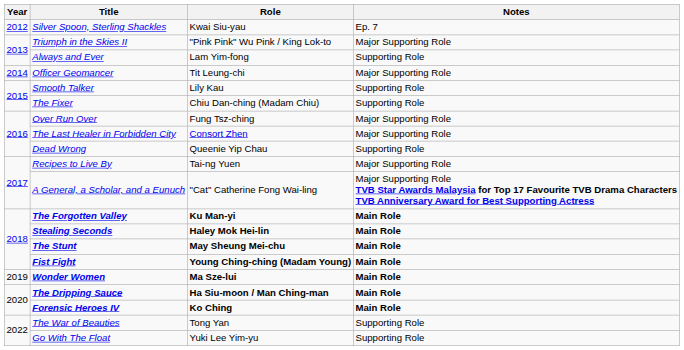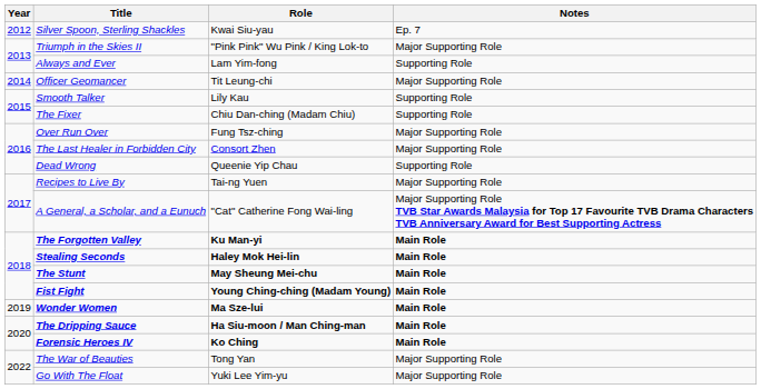The War of Beauties | Notes: Supporting Role -> Major Supporting Role
Go With The Float | Notes: Supporting Role -> Major Supporting Role
